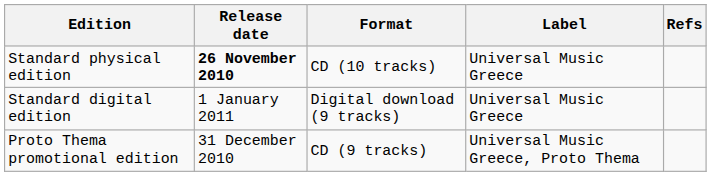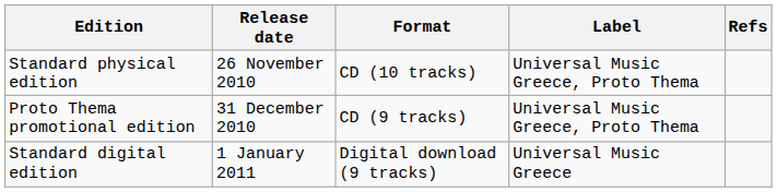Standard physical edition | Release date: bold -> normal
Standard physical edition | Label: Universal Music Greece -> Universal Music Greece, Proto Thema
rows swapped: Proto Thema promotional edition <-> Standard digital edition
